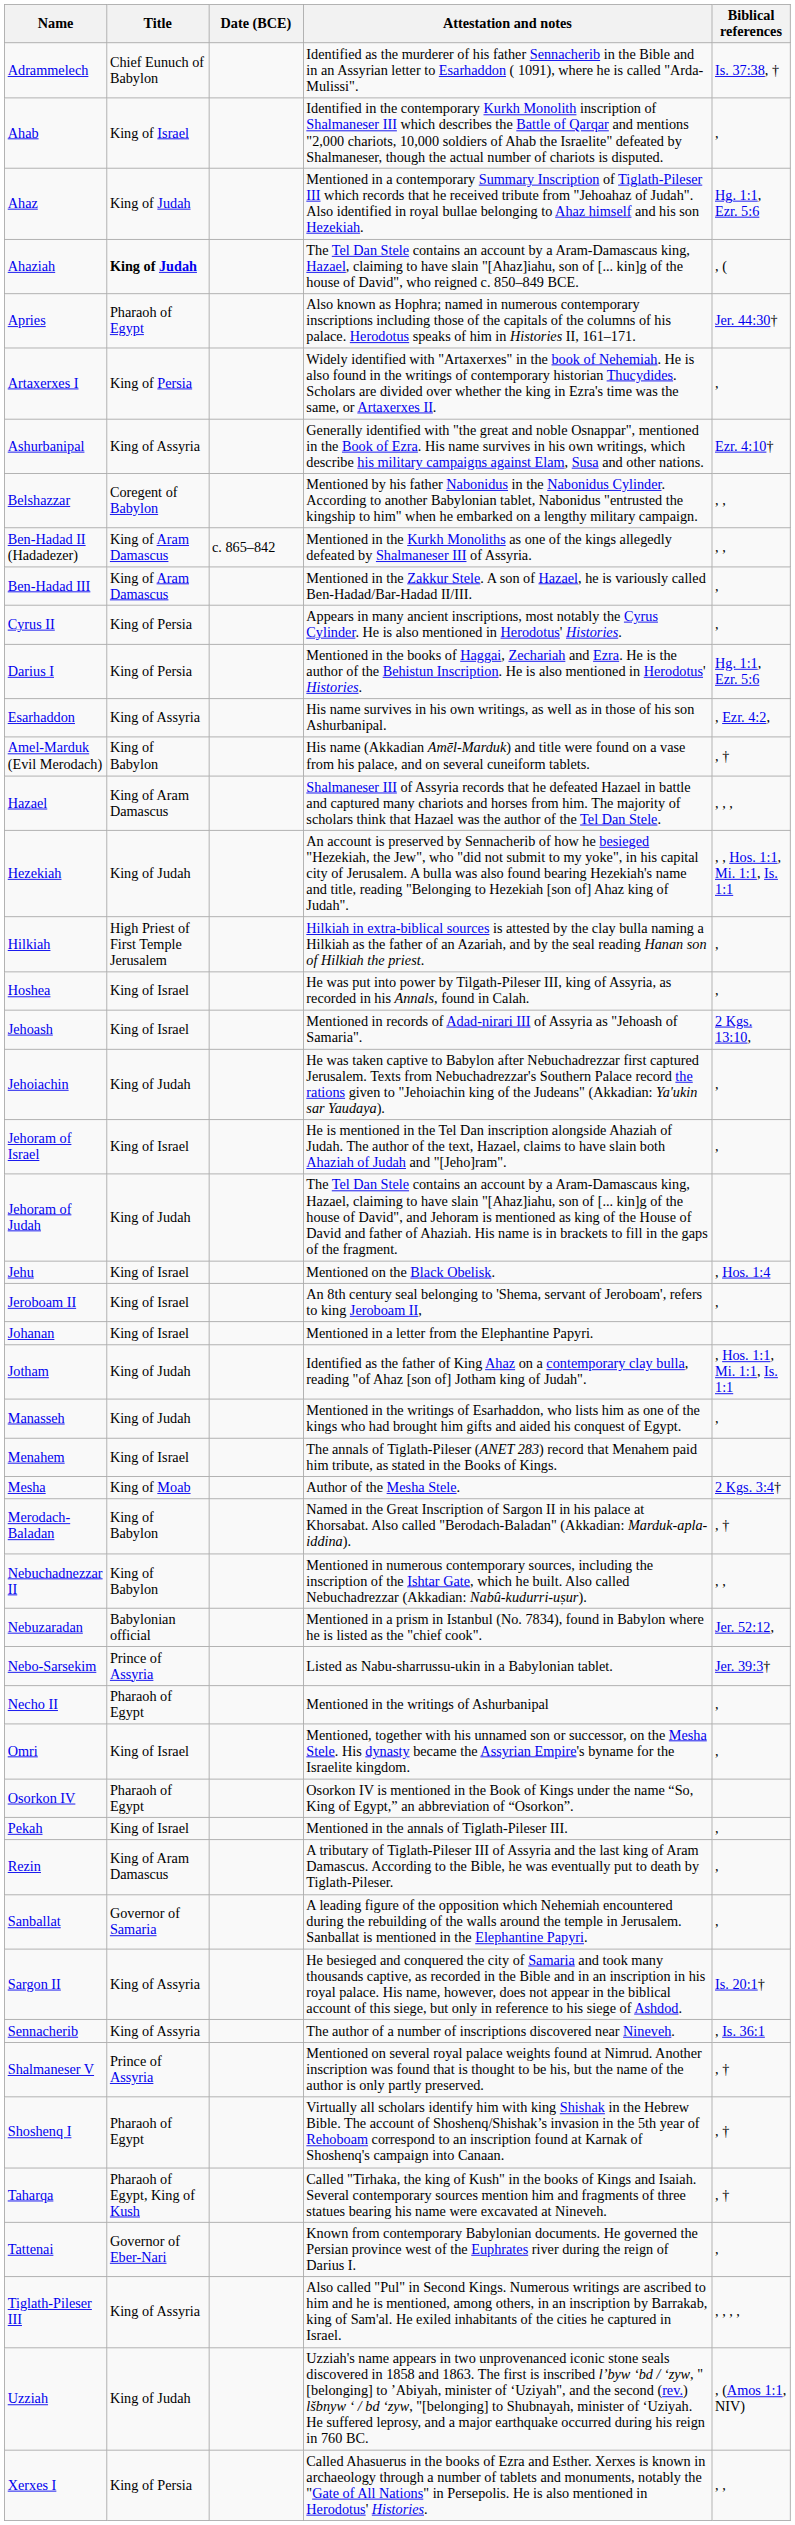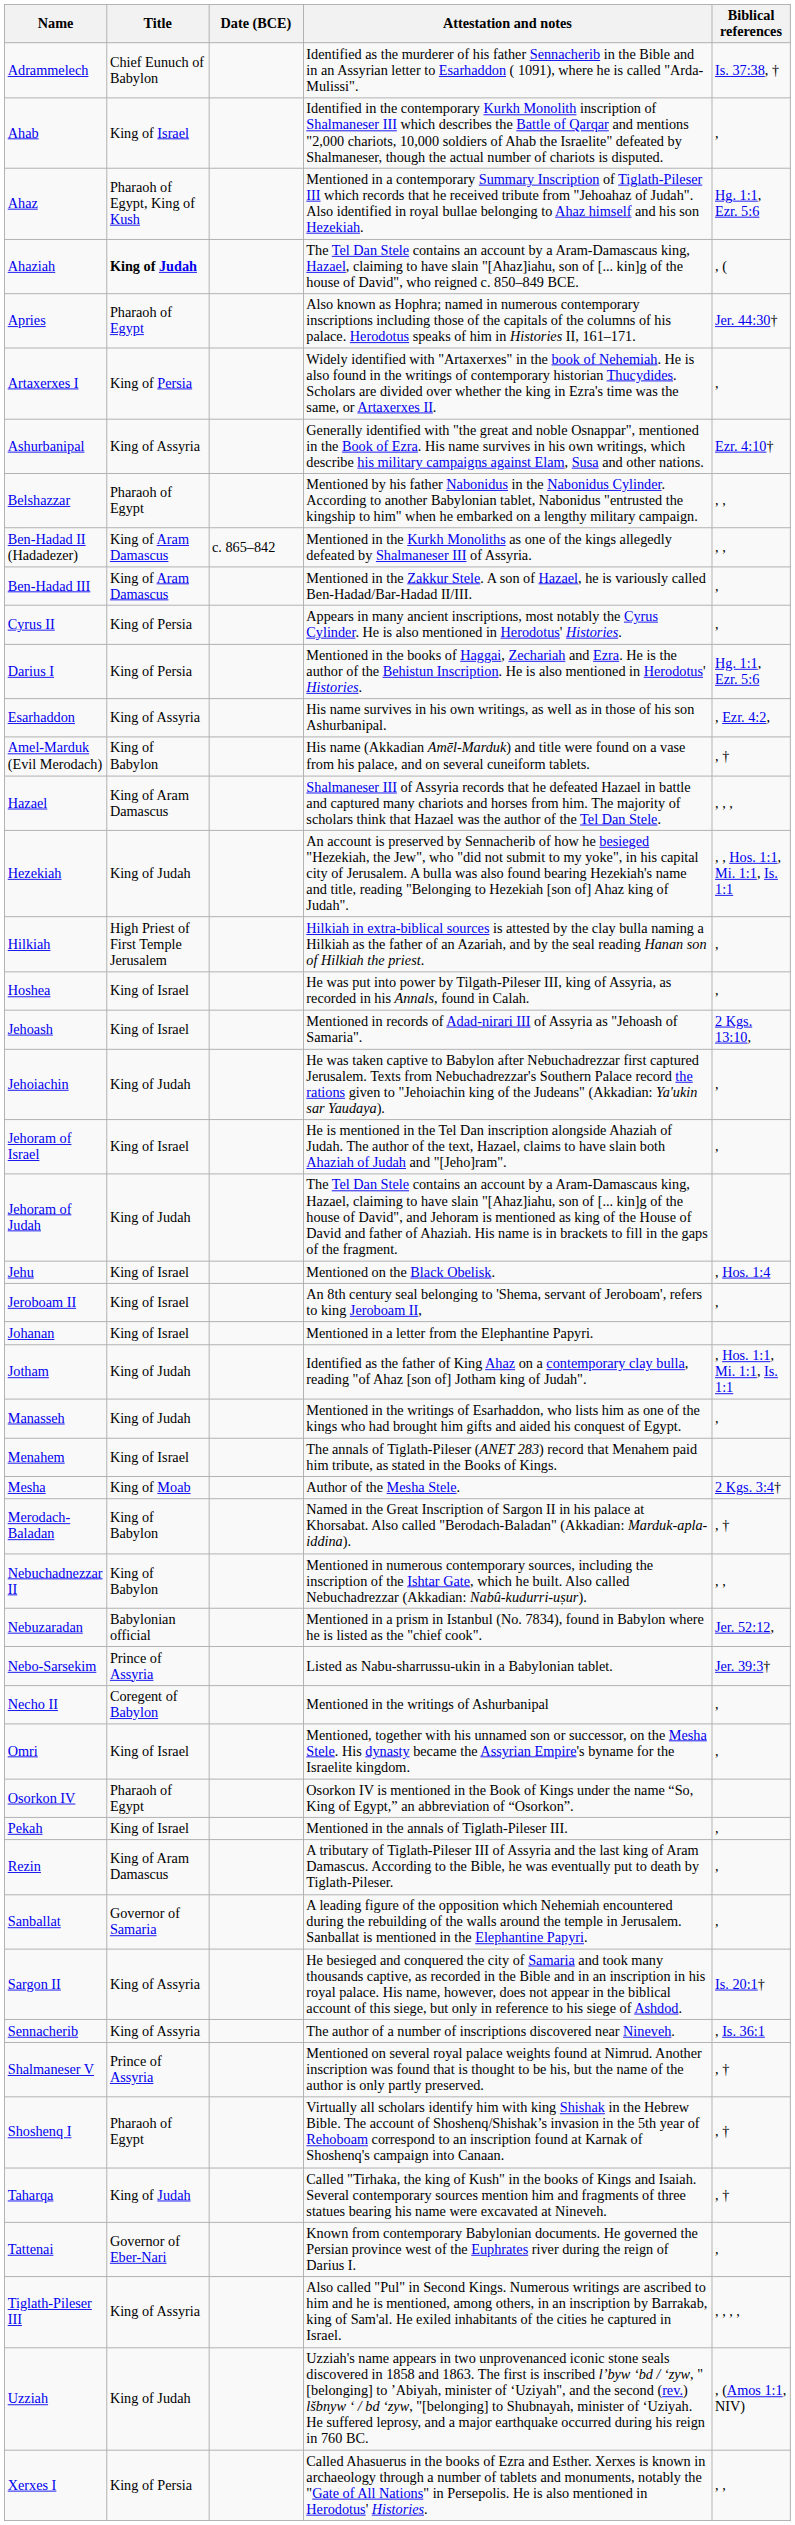Ahaz | Title: King of Judah -> Pharaoh of Egypt, King of Kush
Belshazzar | Title: Coregent of Babylon -> Pharaoh of Egypt
Necho II | Title: Pharaoh of Egypt -> Coregent of Babylon
Taharqa | Title: Pharaoh of Egypt, King of Kush -> King of Judah
